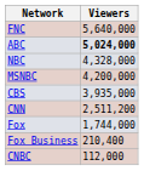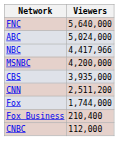ABC | Viewers: bold -> normal
NBC | Viewers: 4,328,000 -> 4,417,966
